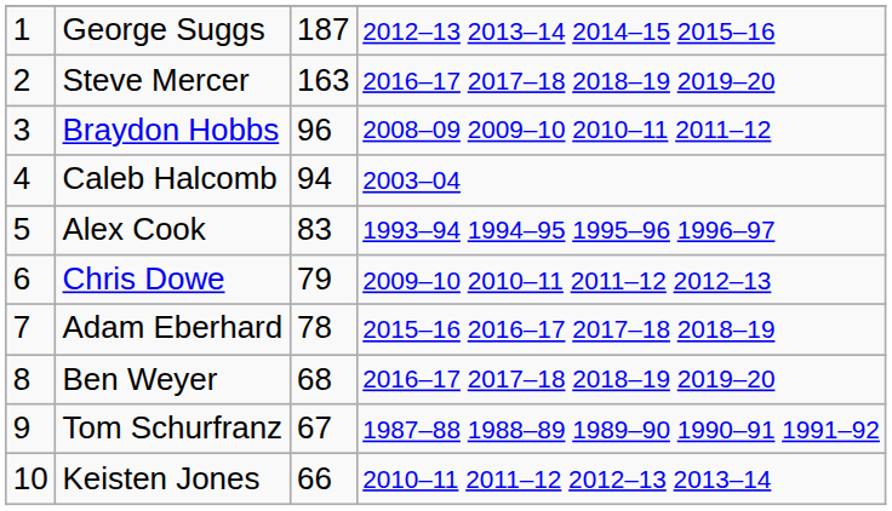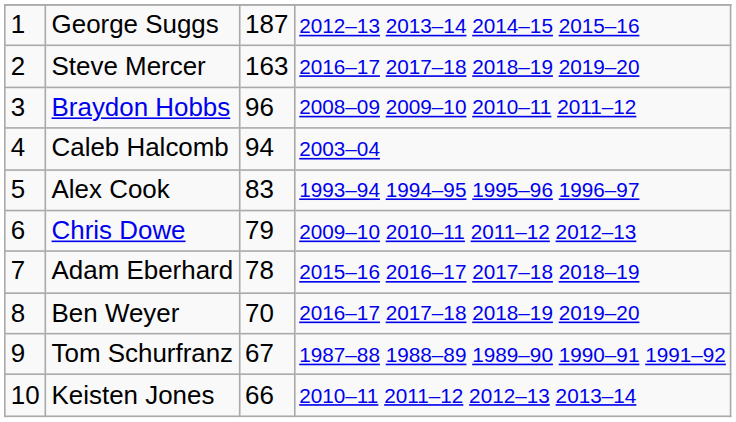Ben Weyer | column 3: 68 -> 70
